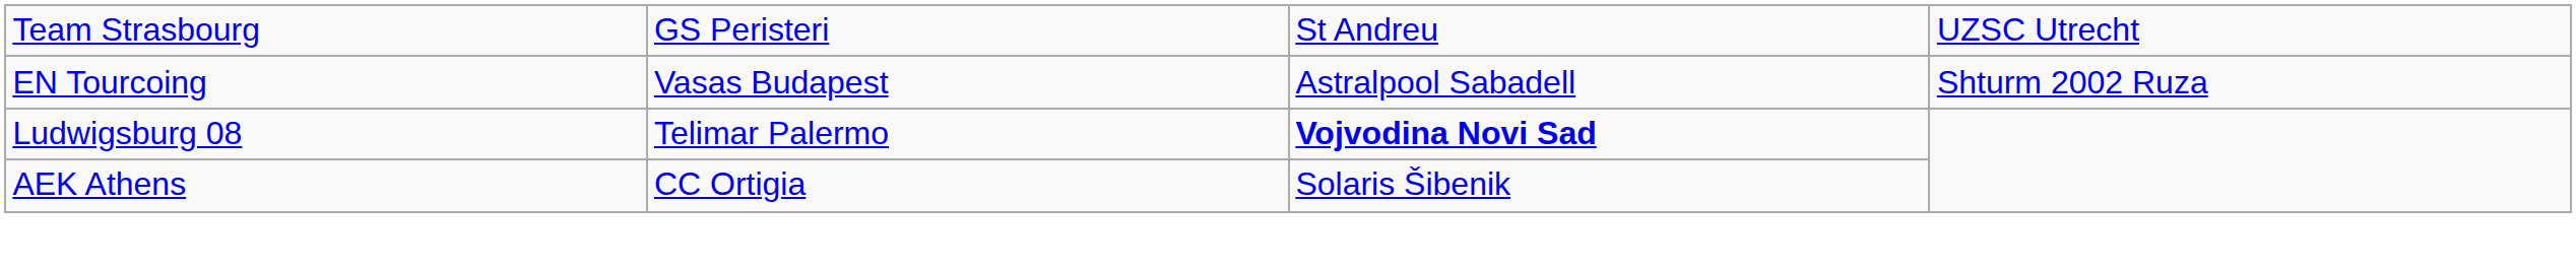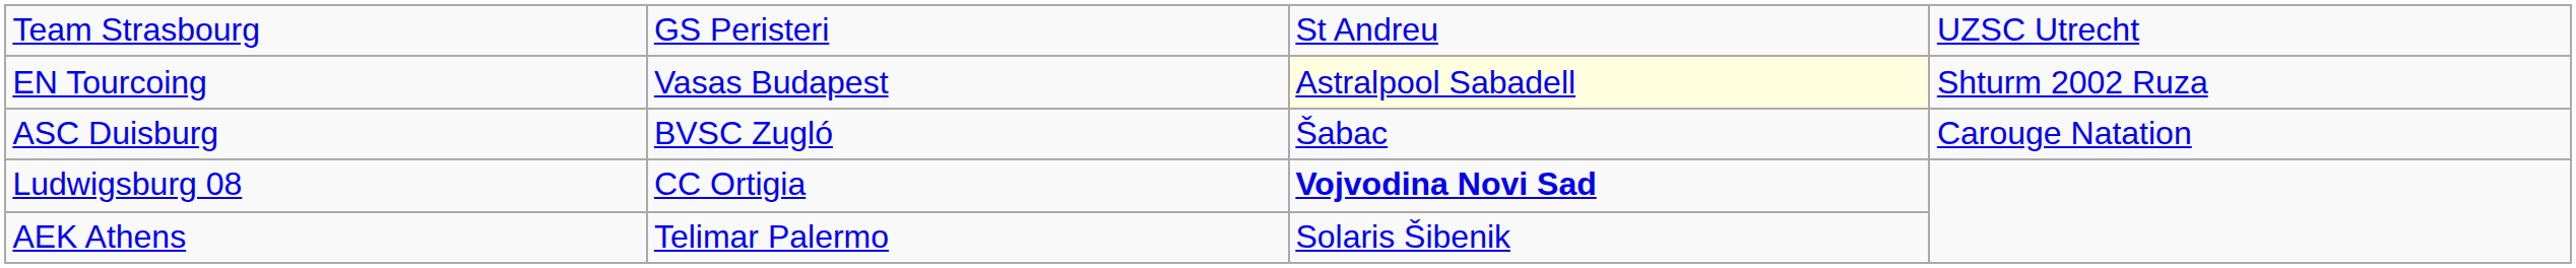EN Tourcoing | column 3: no background -> lightyellow background
+ row: ASC Duisburg | BVSC Zugló | Šabac | Carouge Natation
Ludwigsburg 08 | column 2: Telimar Palermo -> CC Ortigia
AEK Athens | column 2: CC Ortigia -> Telimar Palermo
